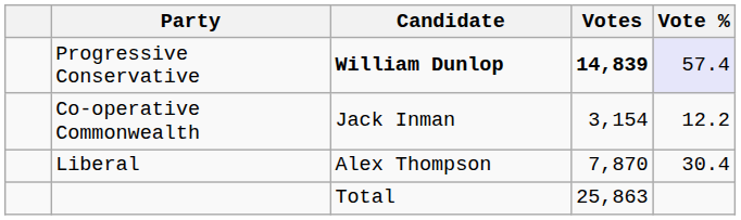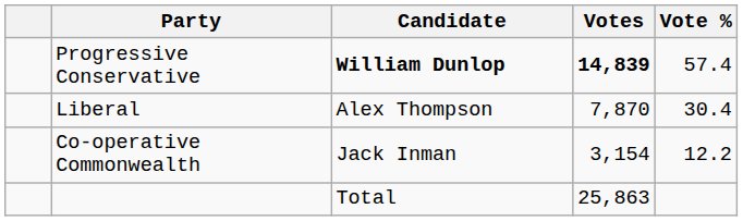Progressive Conservative | Vote %: lavender background -> no background
rows swapped: Liberal <-> Co-operative Commonwealth
